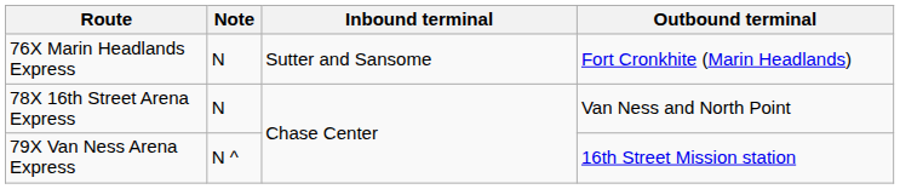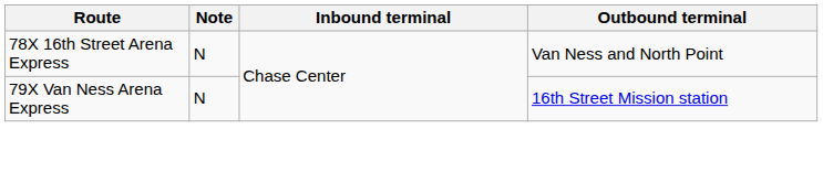- row: 76X Marin Headlands Express | N | Sutter and Sansome | Fort Cronkhite (Marin Headlands)
79X Van Ness Arena Express | Note: N ^ -> N
